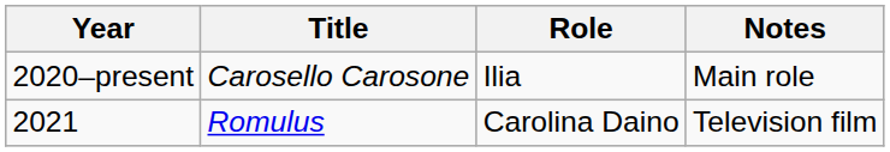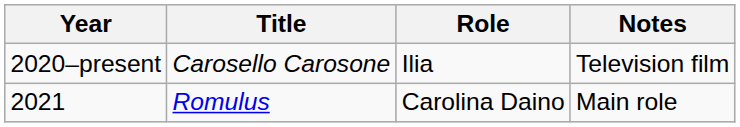2020–present | Notes: Main role -> Television film
2021 | Notes: Television film -> Main role
